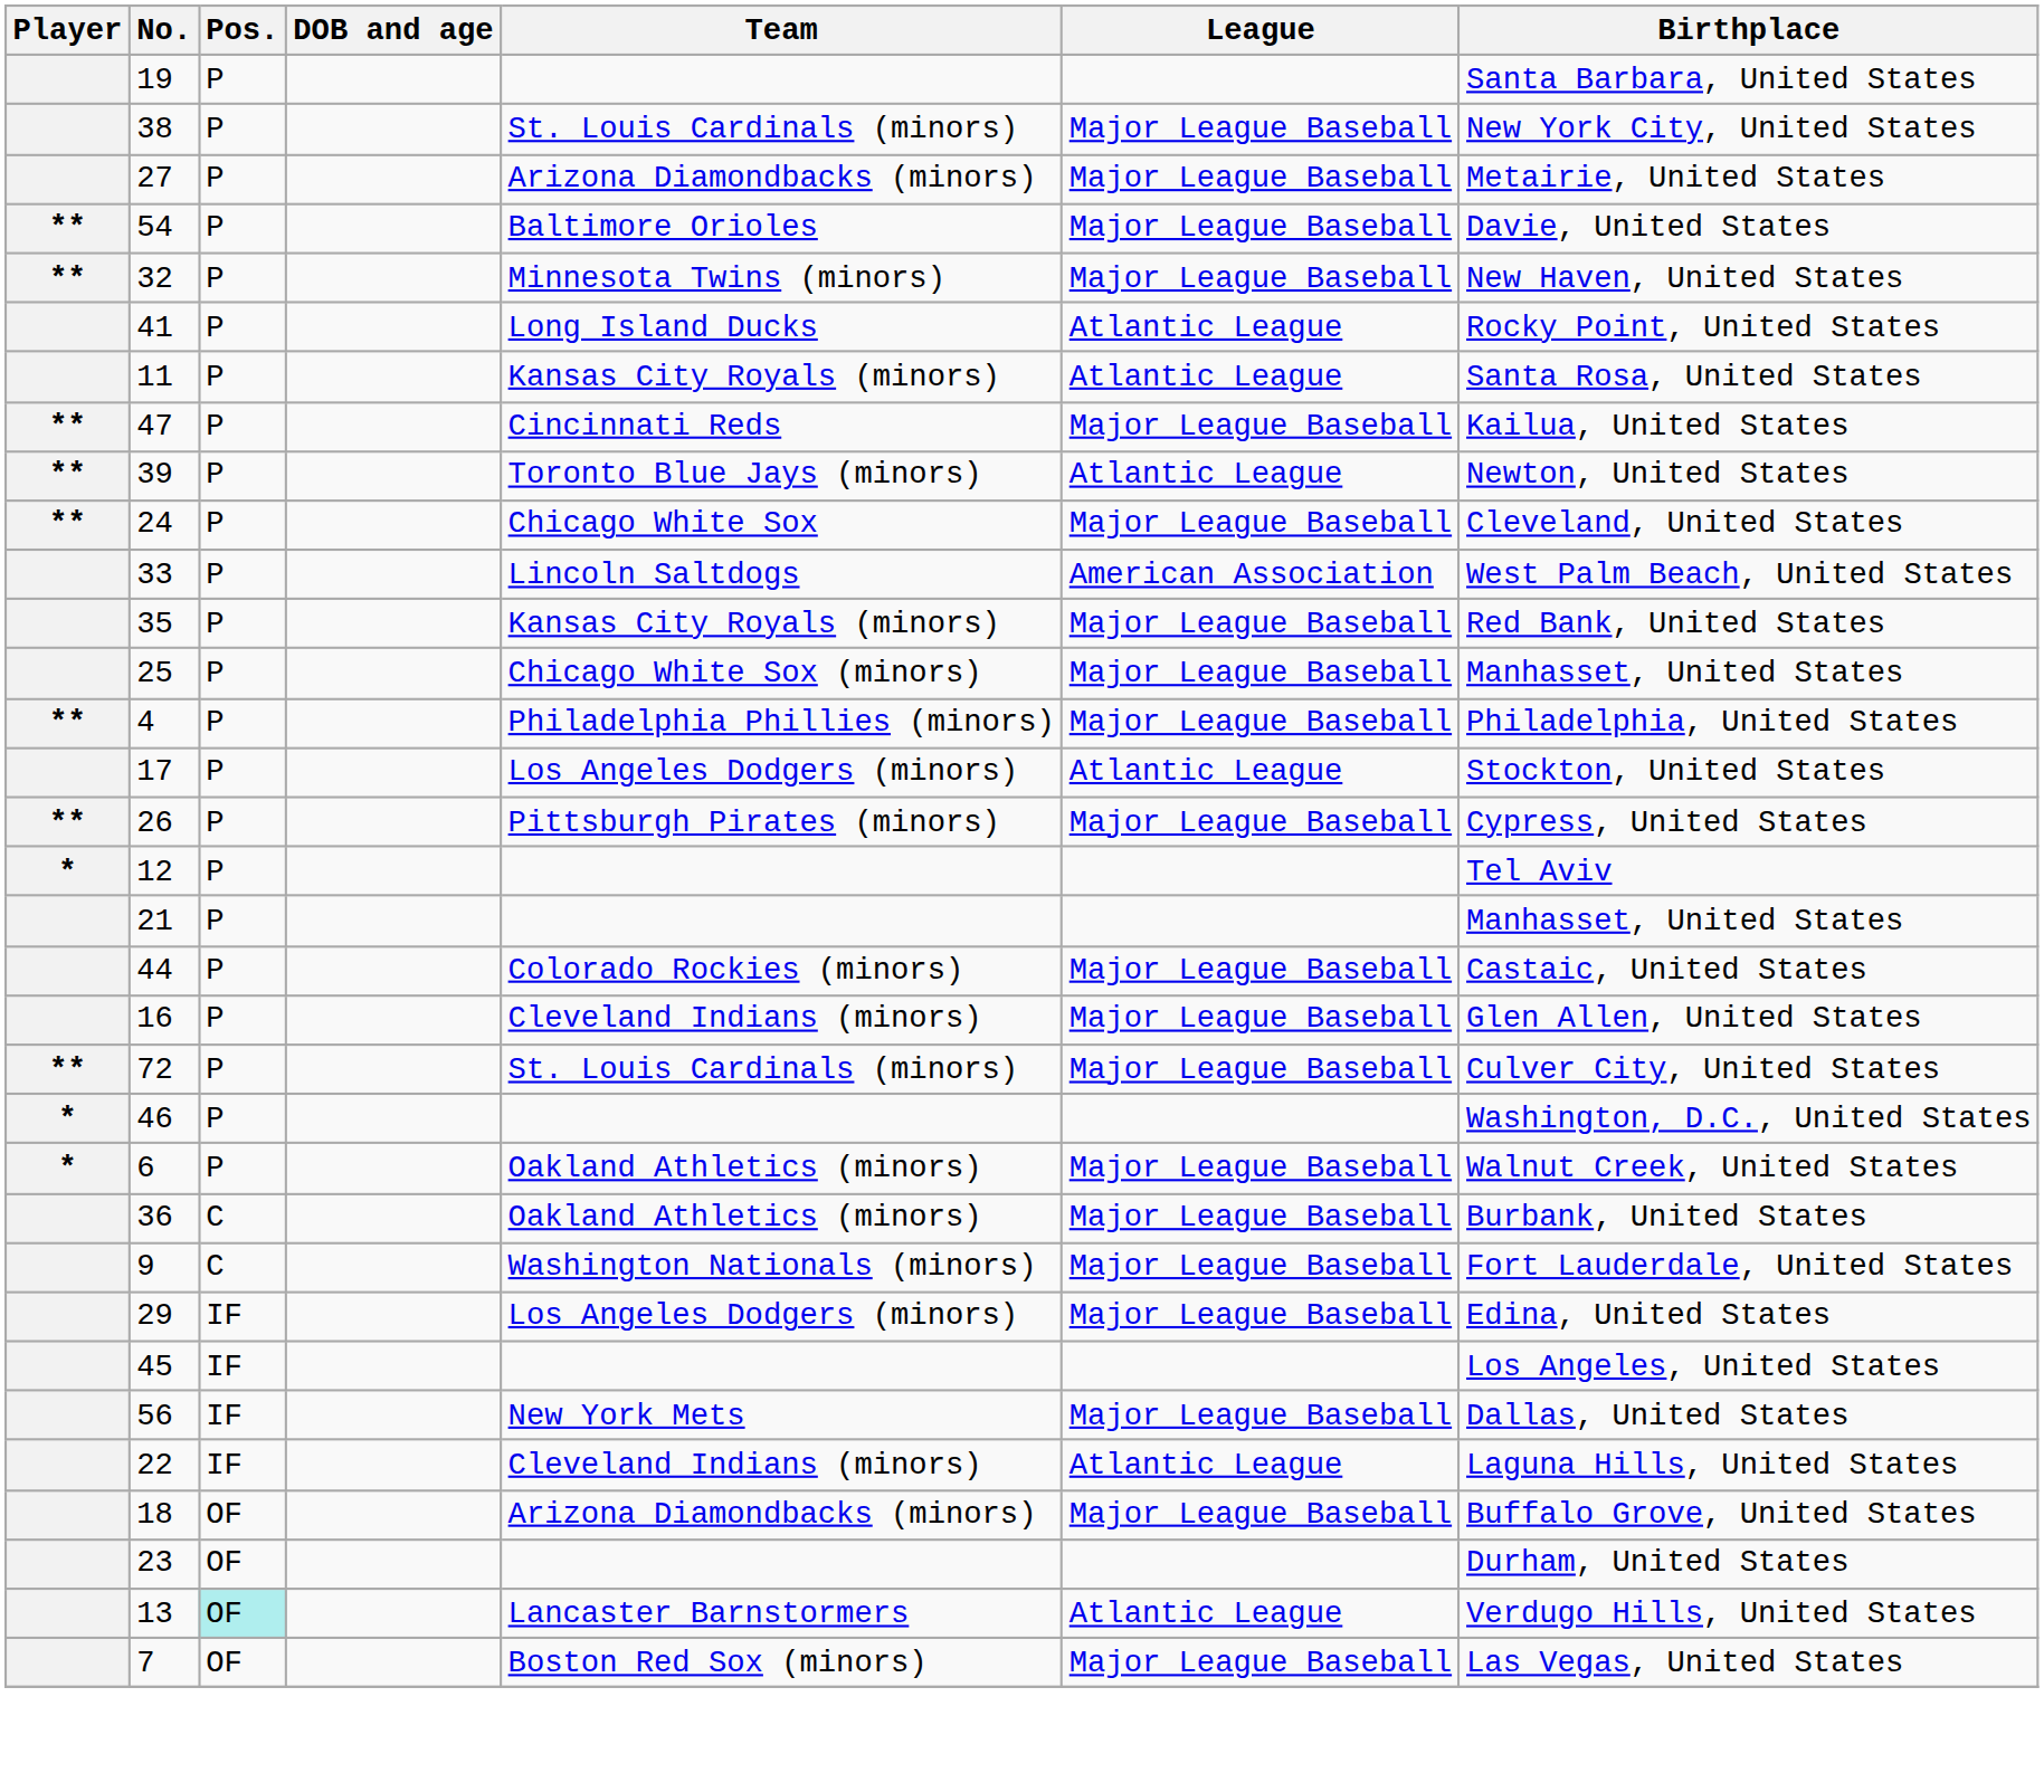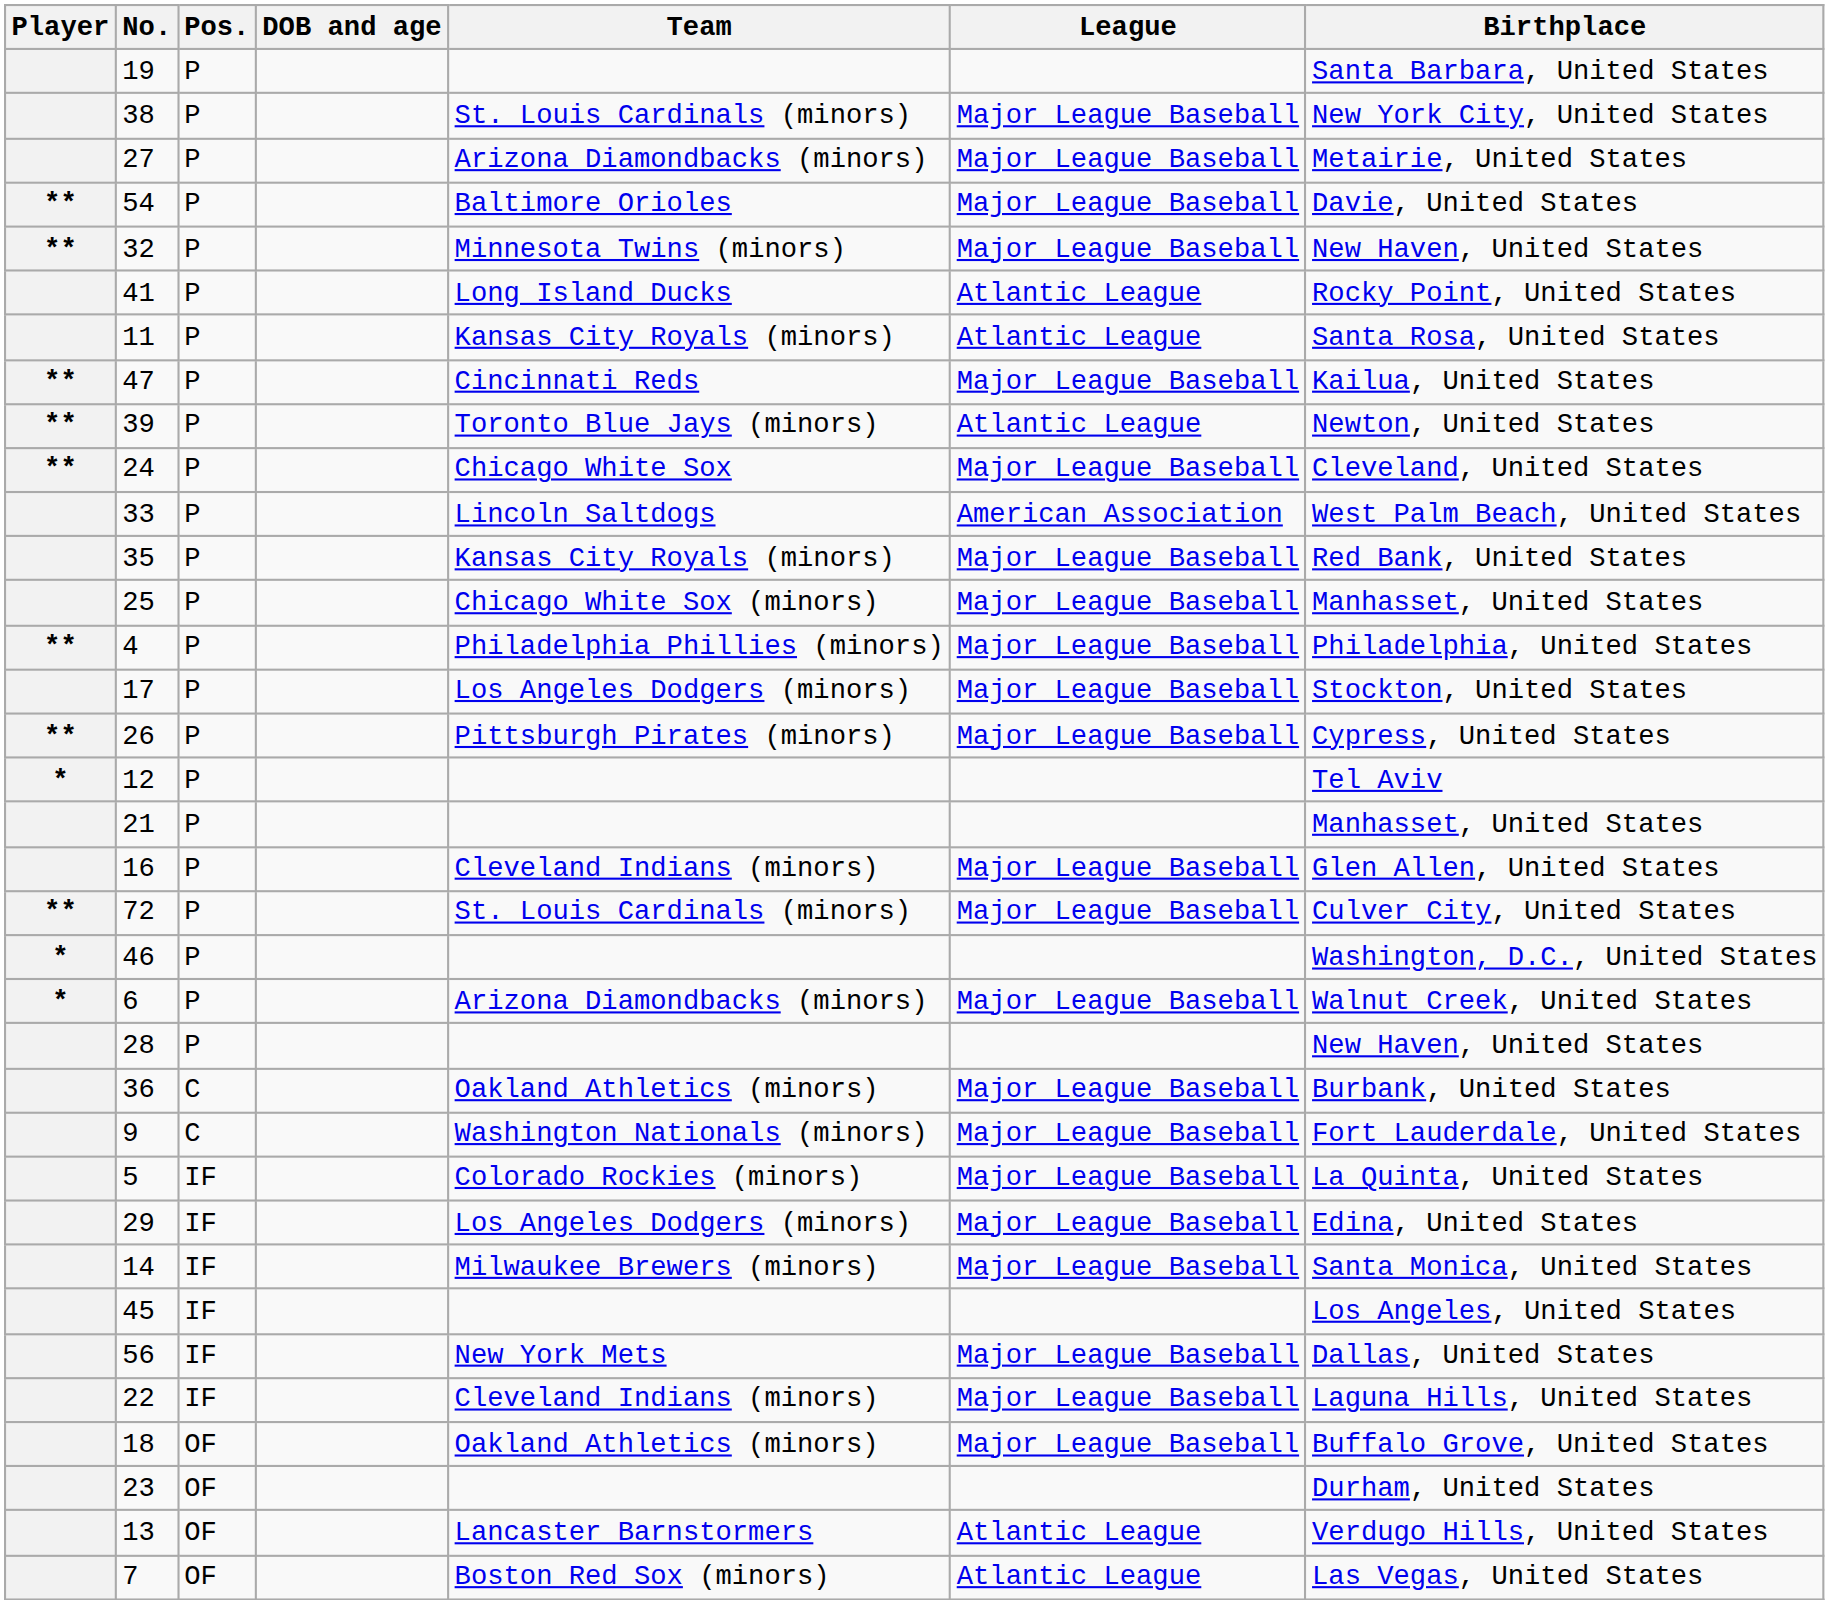17 | League: Atlantic League -> Major League Baseball
- row: 44 | P | Colorado Rockies (minors) | Major League Baseball | Castaic, United States
6 | Team: Oakland Athletics (minors) -> Arizona Diamondbacks (minors)
+ row: 28 | P | New Haven, United States
+ row: 5 | IF | Colorado Rockies (minors) | Major League Baseball | La Quinta, United States
+ row: 14 | IF | Milwaukee Brewers (minors) | Major League Baseball | Santa Monica, United States
22 | League: Atlantic League -> Major League Baseball
18 | Team: Arizona Diamondbacks (minors) -> Oakland Athletics (minors)
13 | Pos.: paleturquoise background -> no background
7 | League: Major League Baseball -> Atlantic League
